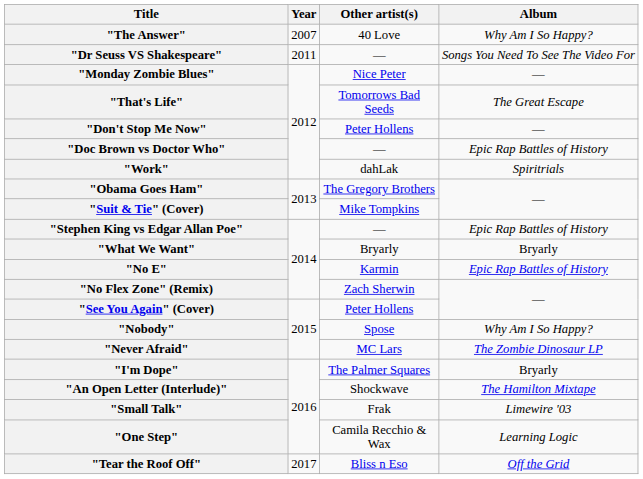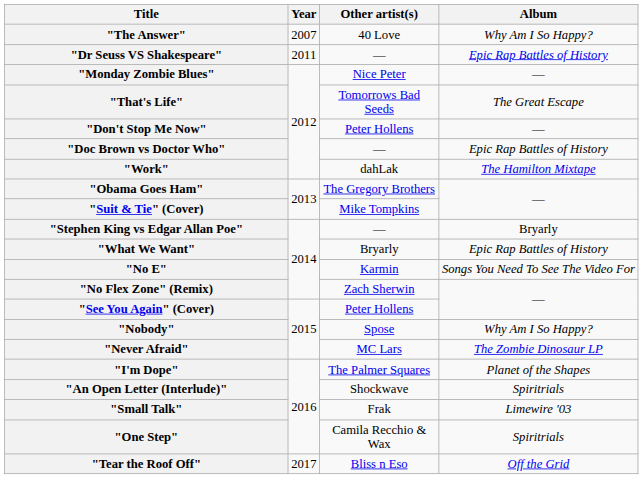"Dr Seuss VS Shakespeare" | Album: Songs You Need To See The Video For -> Epic Rap Battles of History
"Work" | Album: Spiritrials -> The Hamilton Mixtape
"Stephen King vs Edgar Allan Poe" | Album: Epic Rap Battles of History -> Bryarly
"What We Want" | Album: Bryarly -> Epic Rap Battles of History
"No E" | Album: Epic Rap Battles of History -> Songs You Need To See The Video For
"I'm Dope" | Album: Bryarly -> Planet of the Shapes
"An Open Letter (Interlude)" | Album: The Hamilton Mixtape -> Spiritrials
"One Step" | Album: Learning Logic -> Spiritrials
